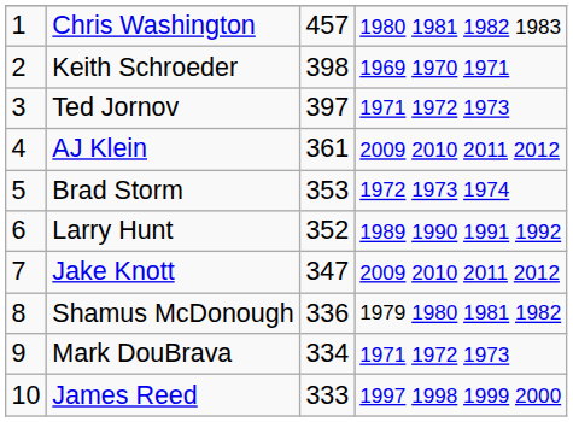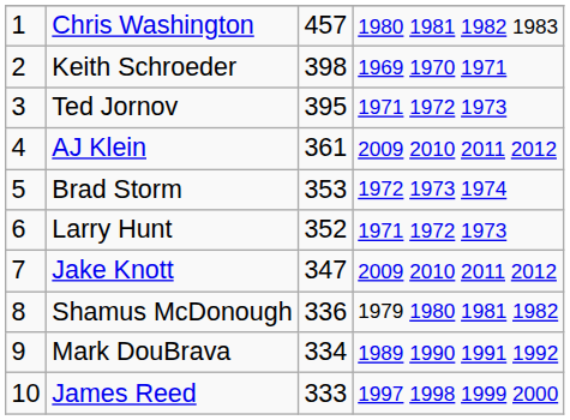Ted Jornov | column 3: 397 -> 395
Larry Hunt | column 4: 1989 1990 1991 1992 -> 1971 1972 1973
Mark DouBrava | column 4: 1971 1972 1973 -> 1989 1990 1991 1992
